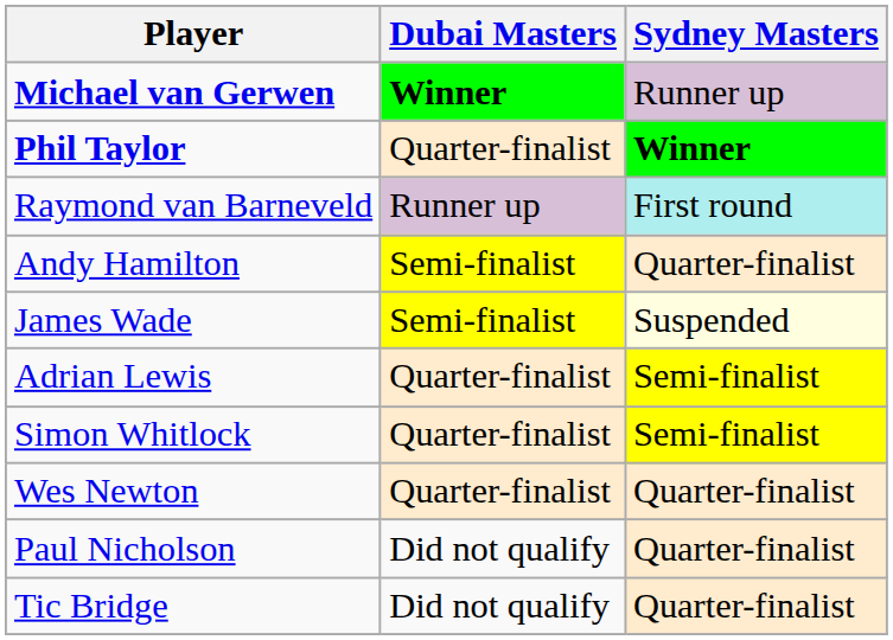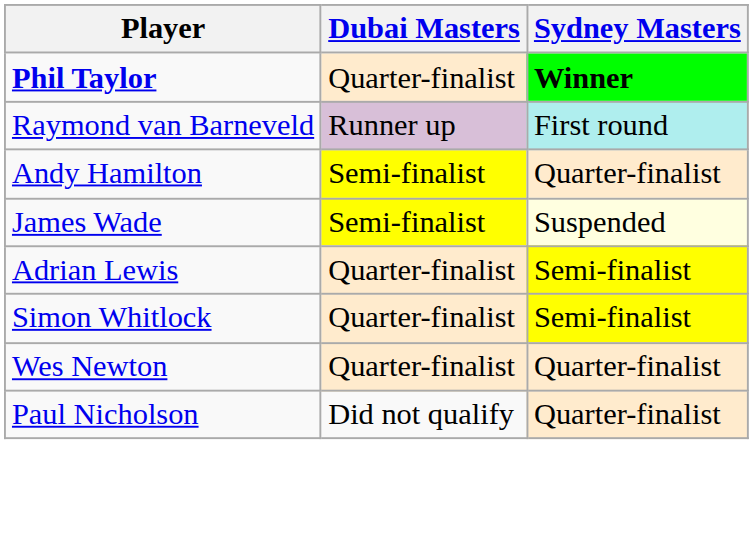- row: Michael van Gerwen | Winner | Runner up
- row: Tic Bridge | Did not qualify | Quarter-finalist
